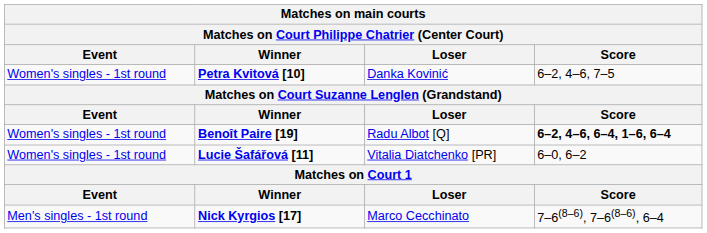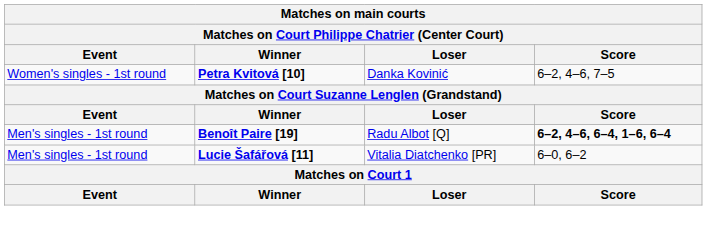Benoît Paire [19] | Event: Women's singles - 1st round -> Men's singles - 1st round
Lucie Šafářová [11] | Event: Women's singles - 1st round -> Men's singles - 1st round
- row: Men's singles - 1st round | Nick Kyrgios [17] | Marco Cecchinato | 7–6(8–6), 7–6(8–6), 6–4
